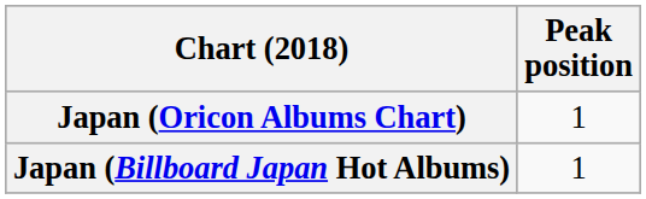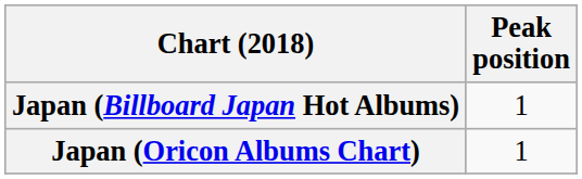rows swapped: Japan (Billboard Japan Hot Albums) <-> Japan (Oricon Albums Chart)
